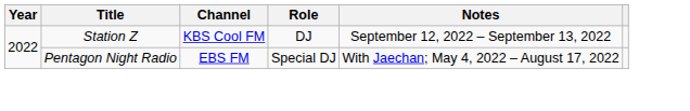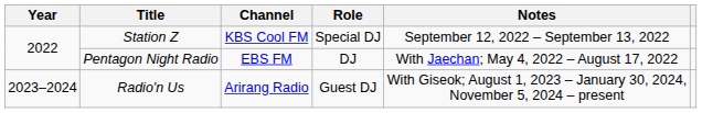Station Z | Role: DJ -> Special DJ
Pentagon Night Radio | Role: Special DJ -> DJ
+ row: 2023–2024 | Radio'n Us | Arirang Radio | Guest DJ | With Giseok; August 1, 2023 – January 30, 2024, November 5, 2024 – present
